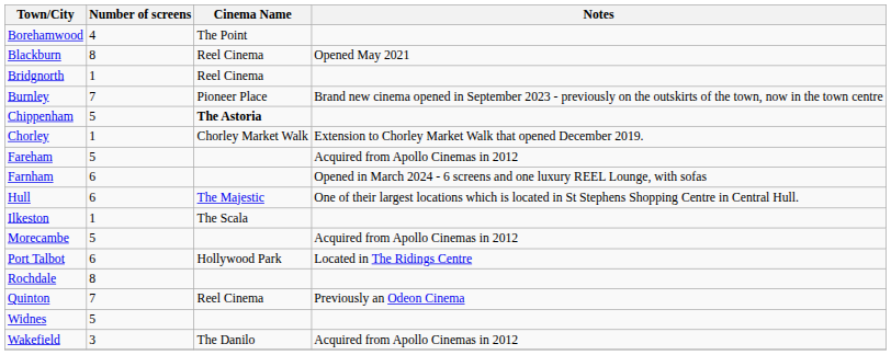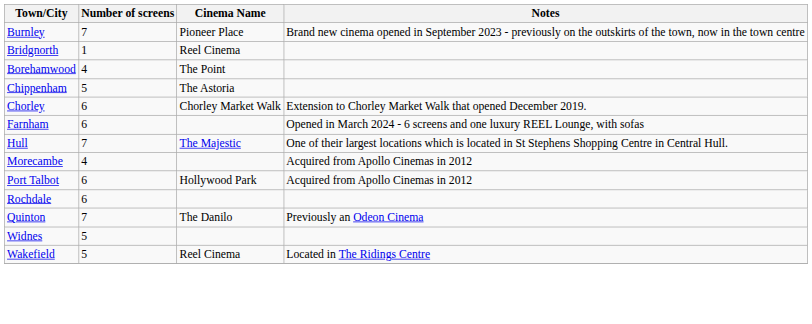rows swapped: Borehamwood <-> Burnley
- row: Blackburn | 8 | Reel Cinema | Opened May 2021
Chippenham | Cinema Name: bold -> normal
Chorley | Number of screens: 1 -> 6
- row: Fareham | 5 | Acquired from Apollo Cinemas in 2012
Hull | Number of screens: 6 -> 7
- row: Ilkeston | 1 | The Scala
Morecambe | Number of screens: 5 -> 4
Port Talbot | Notes: Located in The Ridings Centre -> Acquired from Apollo Cinemas in 2012
Rochdale | Number of screens: 8 -> 6
Quinton | Cinema Name: Reel Cinema -> The Danilo
Wakefield | Number of screens: 3 -> 5
Wakefield | Cinema Name: The Danilo -> Reel Cinema
Wakefield | Notes: Acquired from Apollo Cinemas in 2012 -> Located in The Ridings Centre
